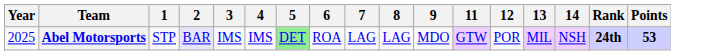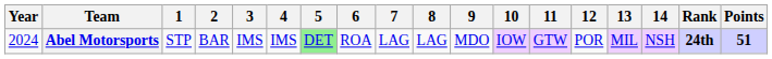+ column: 10 | IOW
Abel Motorsports | Year: 2025 -> 2024
Abel Motorsports | 2: lavender background -> no background
Abel Motorsports | Points: 53 -> 51
